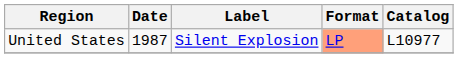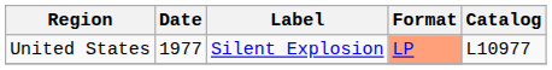United States | Date: 1987 -> 1977
